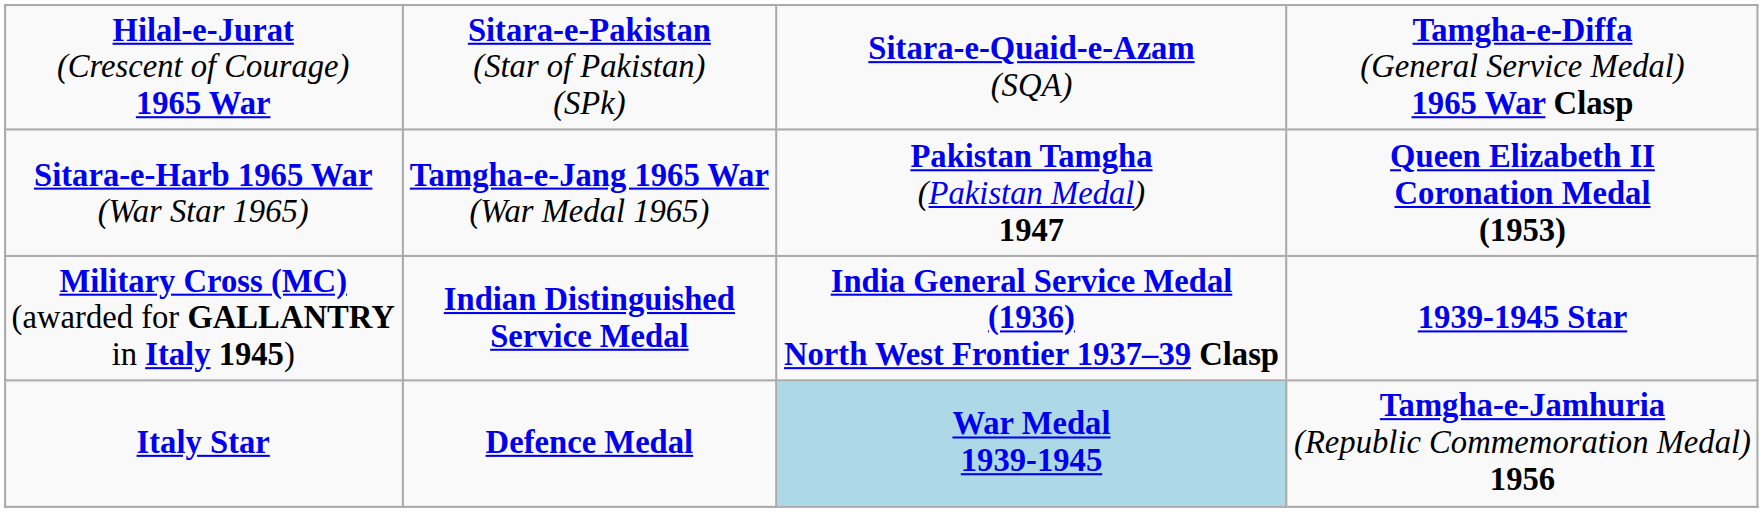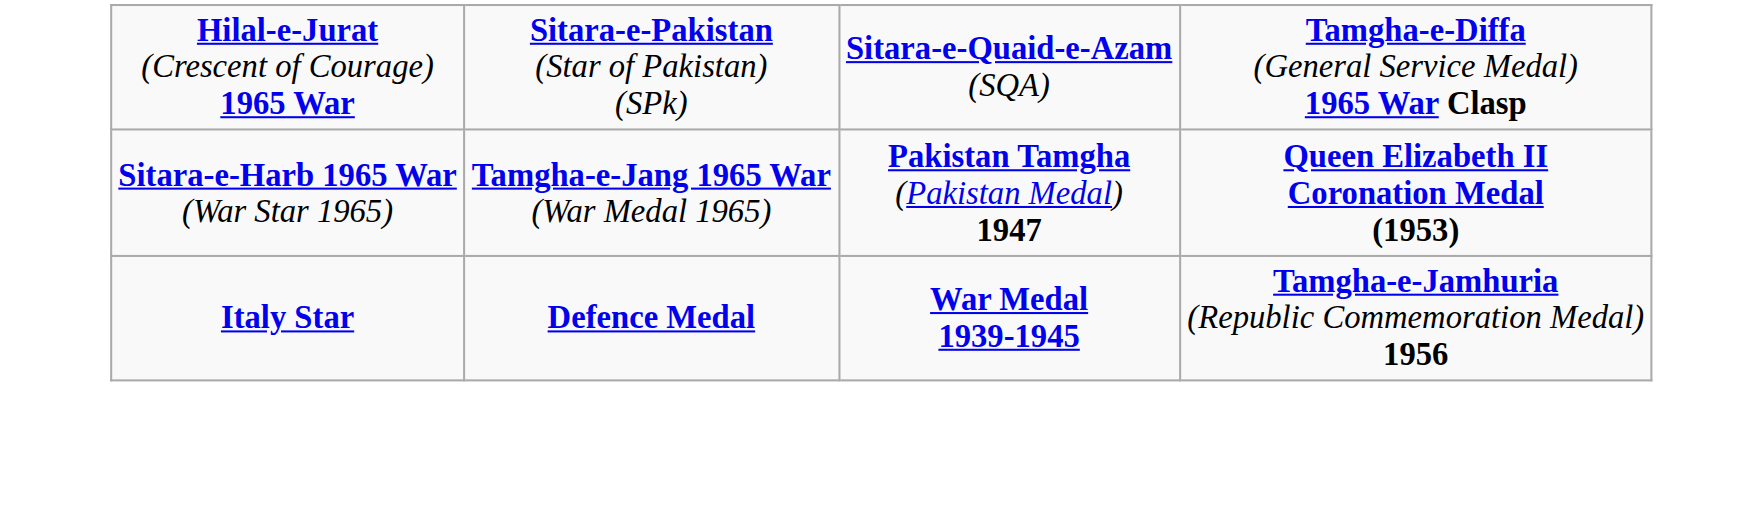- row: Military Cross (MC) (awarded for GALLANTRY in Italy 1945) | Indian Distinguished Service Medal | India General Service Medal (1936) North West Frontier 1937–39 Clasp | 1939-1945 Star
Italy Star | column 3: lightblue background -> no background
